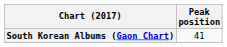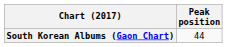South Korean Albums (Gaon Chart) | Peak position: 41 -> 44
